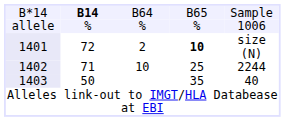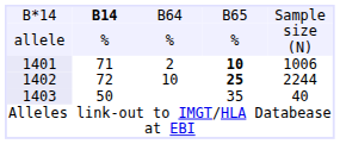allele | column 5: 1006 -> size (N)
1401 | column 2: 72 -> 71
1401 | column 5: size (N) -> 1006
1402 | column 2: 71 -> 72
1402 | column 4: normal -> bold
